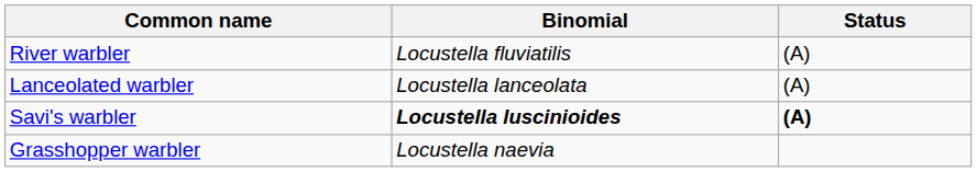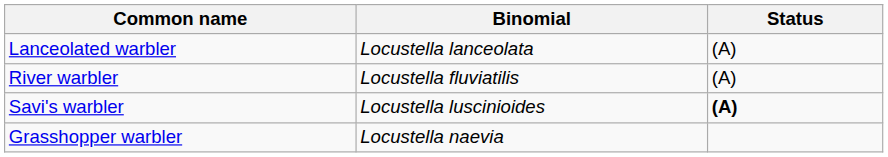rows swapped: Lanceolated warbler <-> River warbler
Savi's warbler | Binomial: bold -> normal
